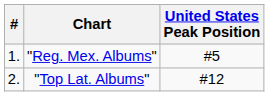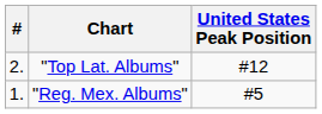rows swapped: "Reg. Mex. Albums" <-> "Top Lat. Albums"
